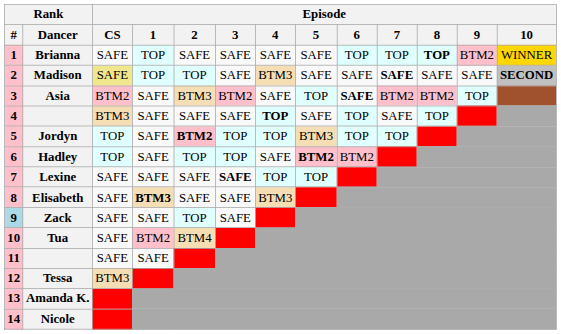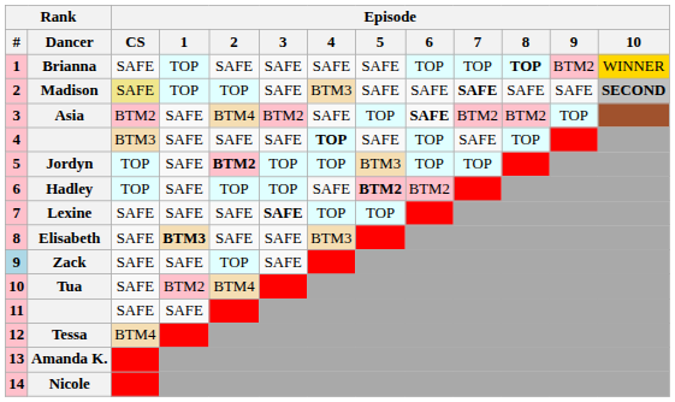Asia | Episode / 2: BTM3 -> BTM4
Tessa | Episode / CS: BTM3 -> BTM4
